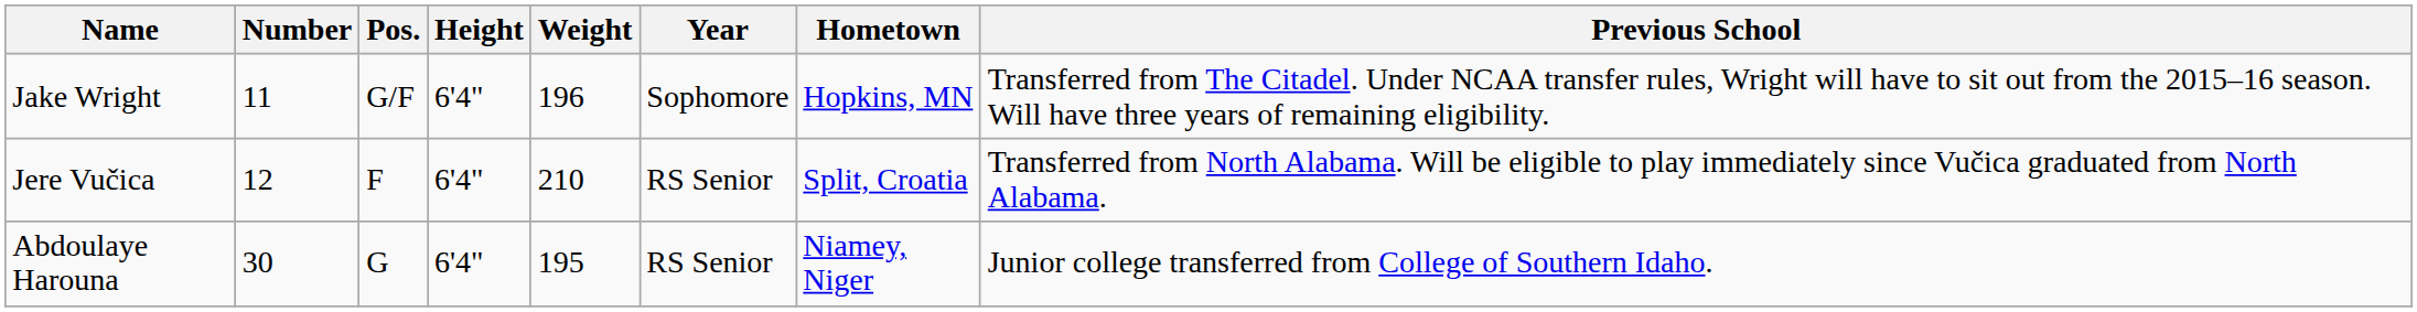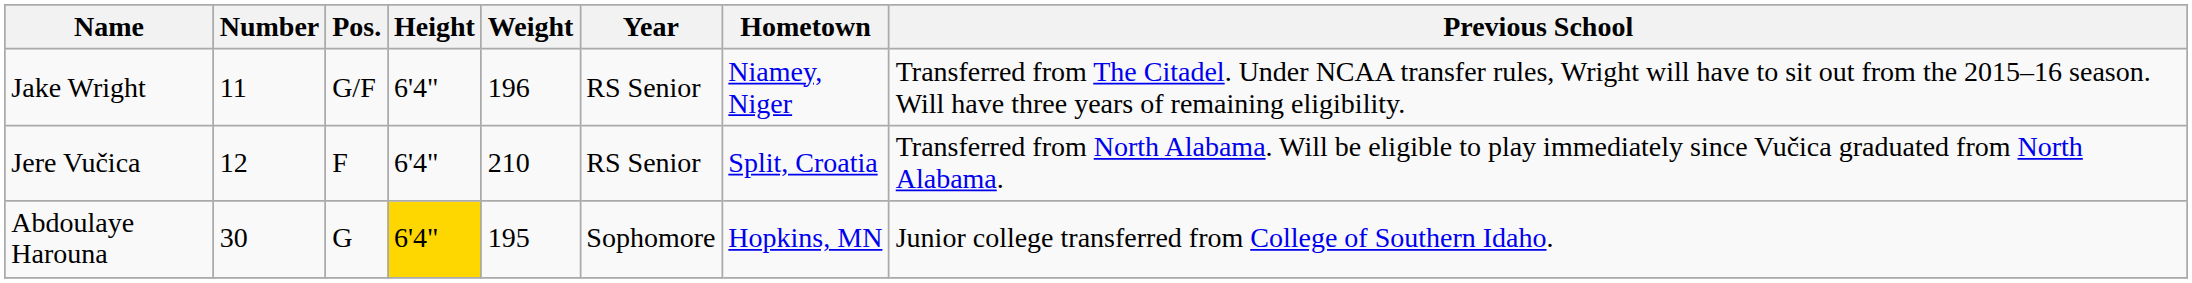Jake Wright | Year: Sophomore -> RS Senior
Jake Wright | Hometown: Hopkins, MN -> Niamey, Niger
Abdoulaye Harouna | Height: no background -> gold background
Abdoulaye Harouna | Year: RS Senior -> Sophomore
Abdoulaye Harouna | Hometown: Niamey, Niger -> Hopkins, MN
